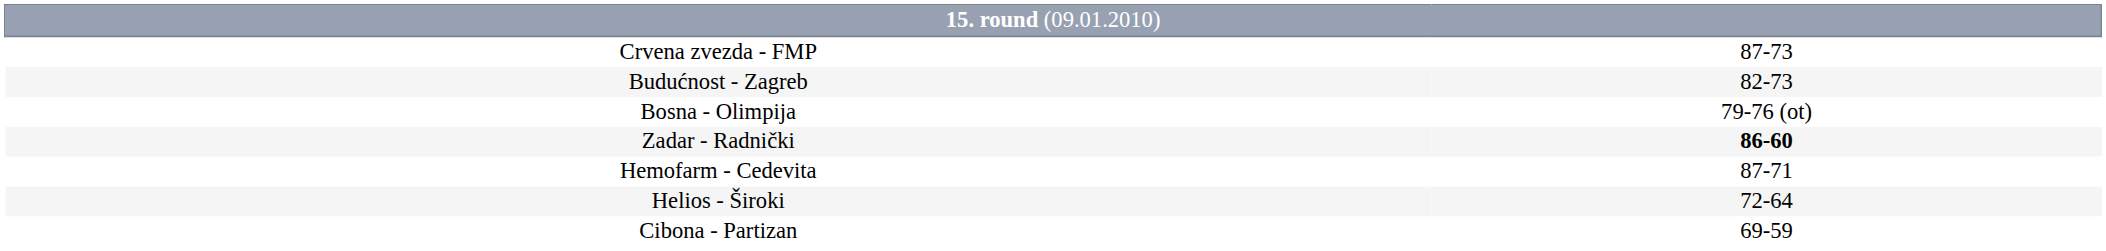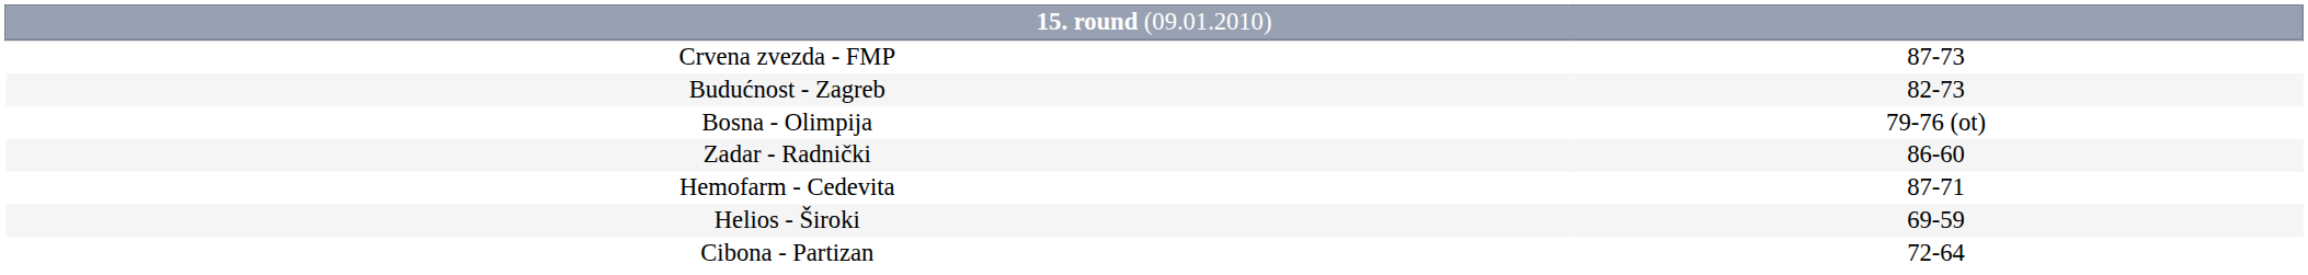Zadar - Radnički | column 2: bold -> normal
Helios - Široki | column 2: 72-64 -> 69-59
Cibona - Partizan | column 2: 69-59 -> 72-64
